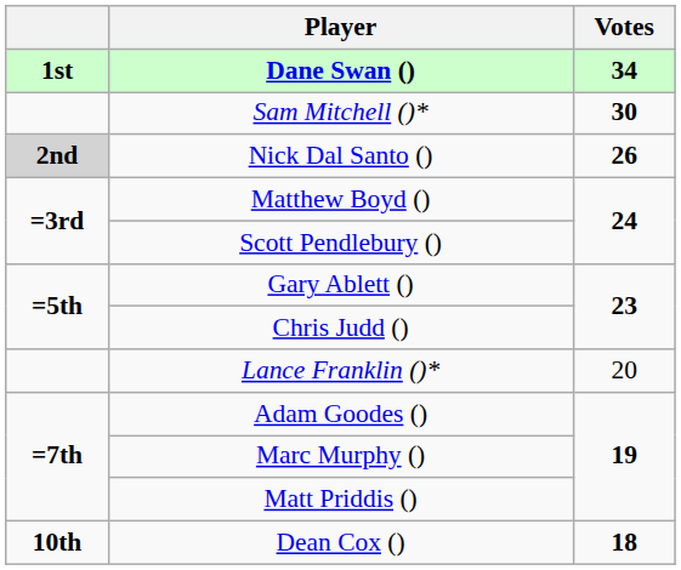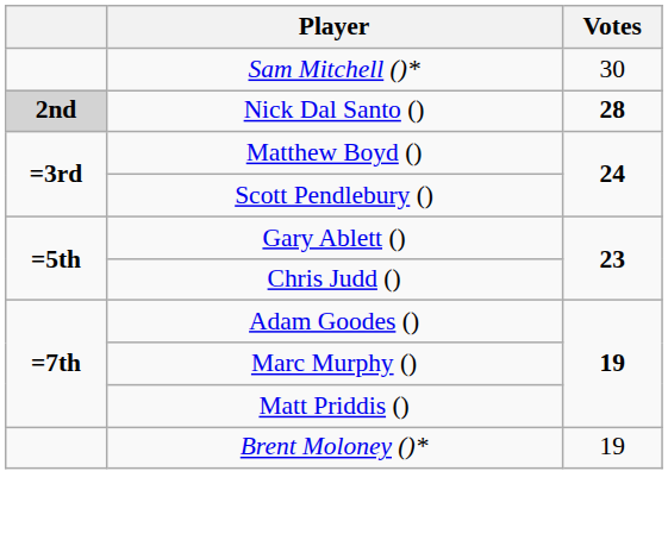- row: 1st | Dane Swan () | 34
Sam Mitchell ()* | Votes: bold -> normal
Nick Dal Santo () | Votes: 26 -> 28
- row: Lance Franklin ()* | 20
+ row: Brent Moloney ()* | 19
- row: 10th | Dean Cox () | 18
